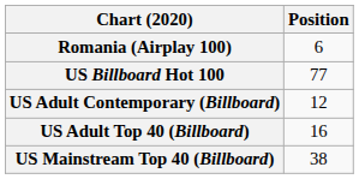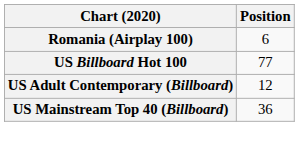- row: US Adult Top 40 (Billboard) | 16
US Mainstream Top 40 (Billboard) | Position: 38 -> 36
